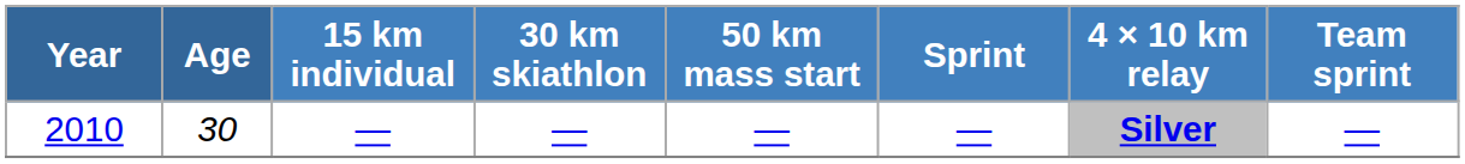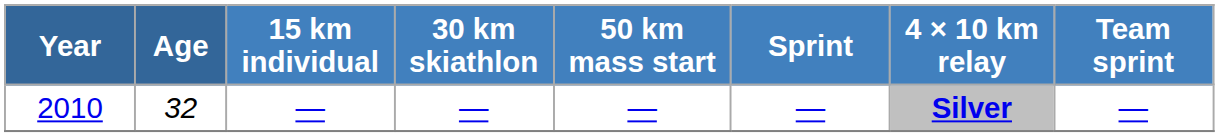2010 | Age: 30 -> 32
